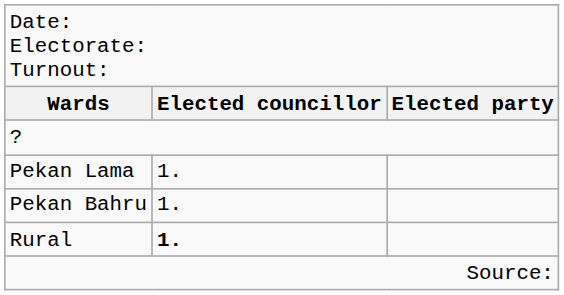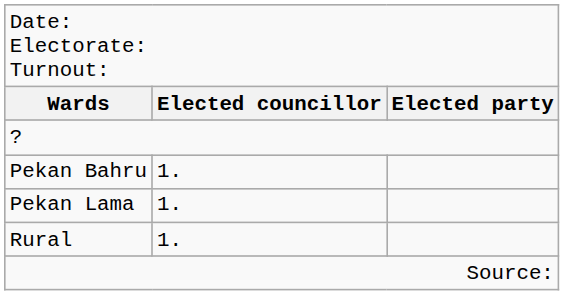rows swapped: Pekan Bahru <-> Pekan Lama
Rural | column 2: bold -> normal
